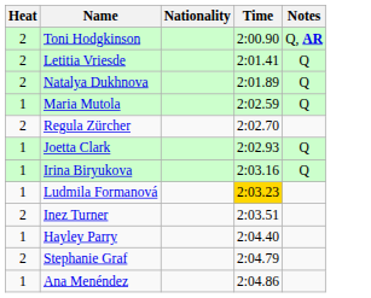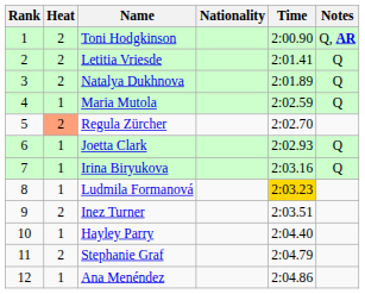+ column: Rank | 1 | 2 | 3 | 4 | 5 | 6 | 7 | 8 | 9 | 10 | 11 | 12
Regula Zürcher | Heat: no background -> lightsalmon background
